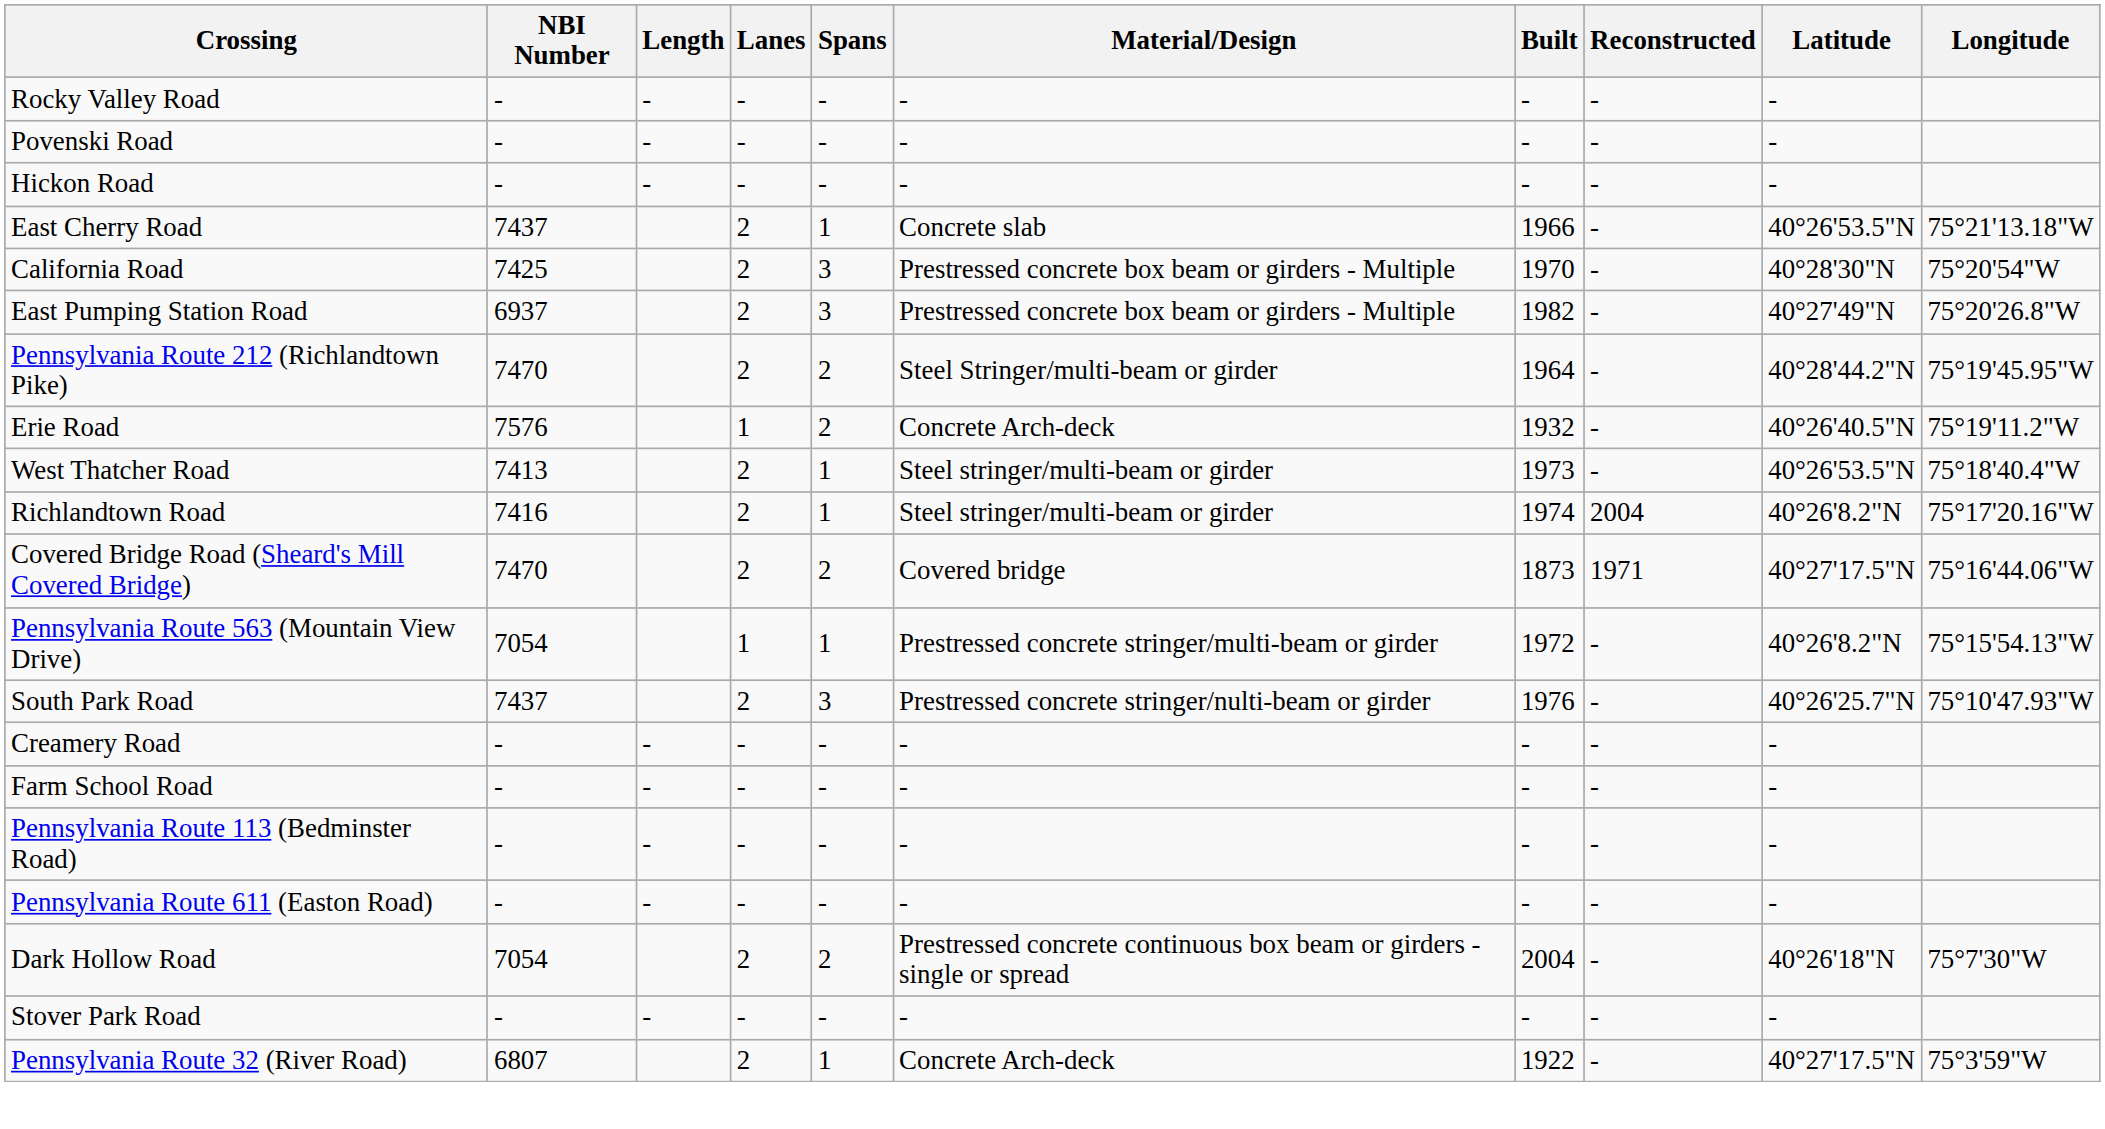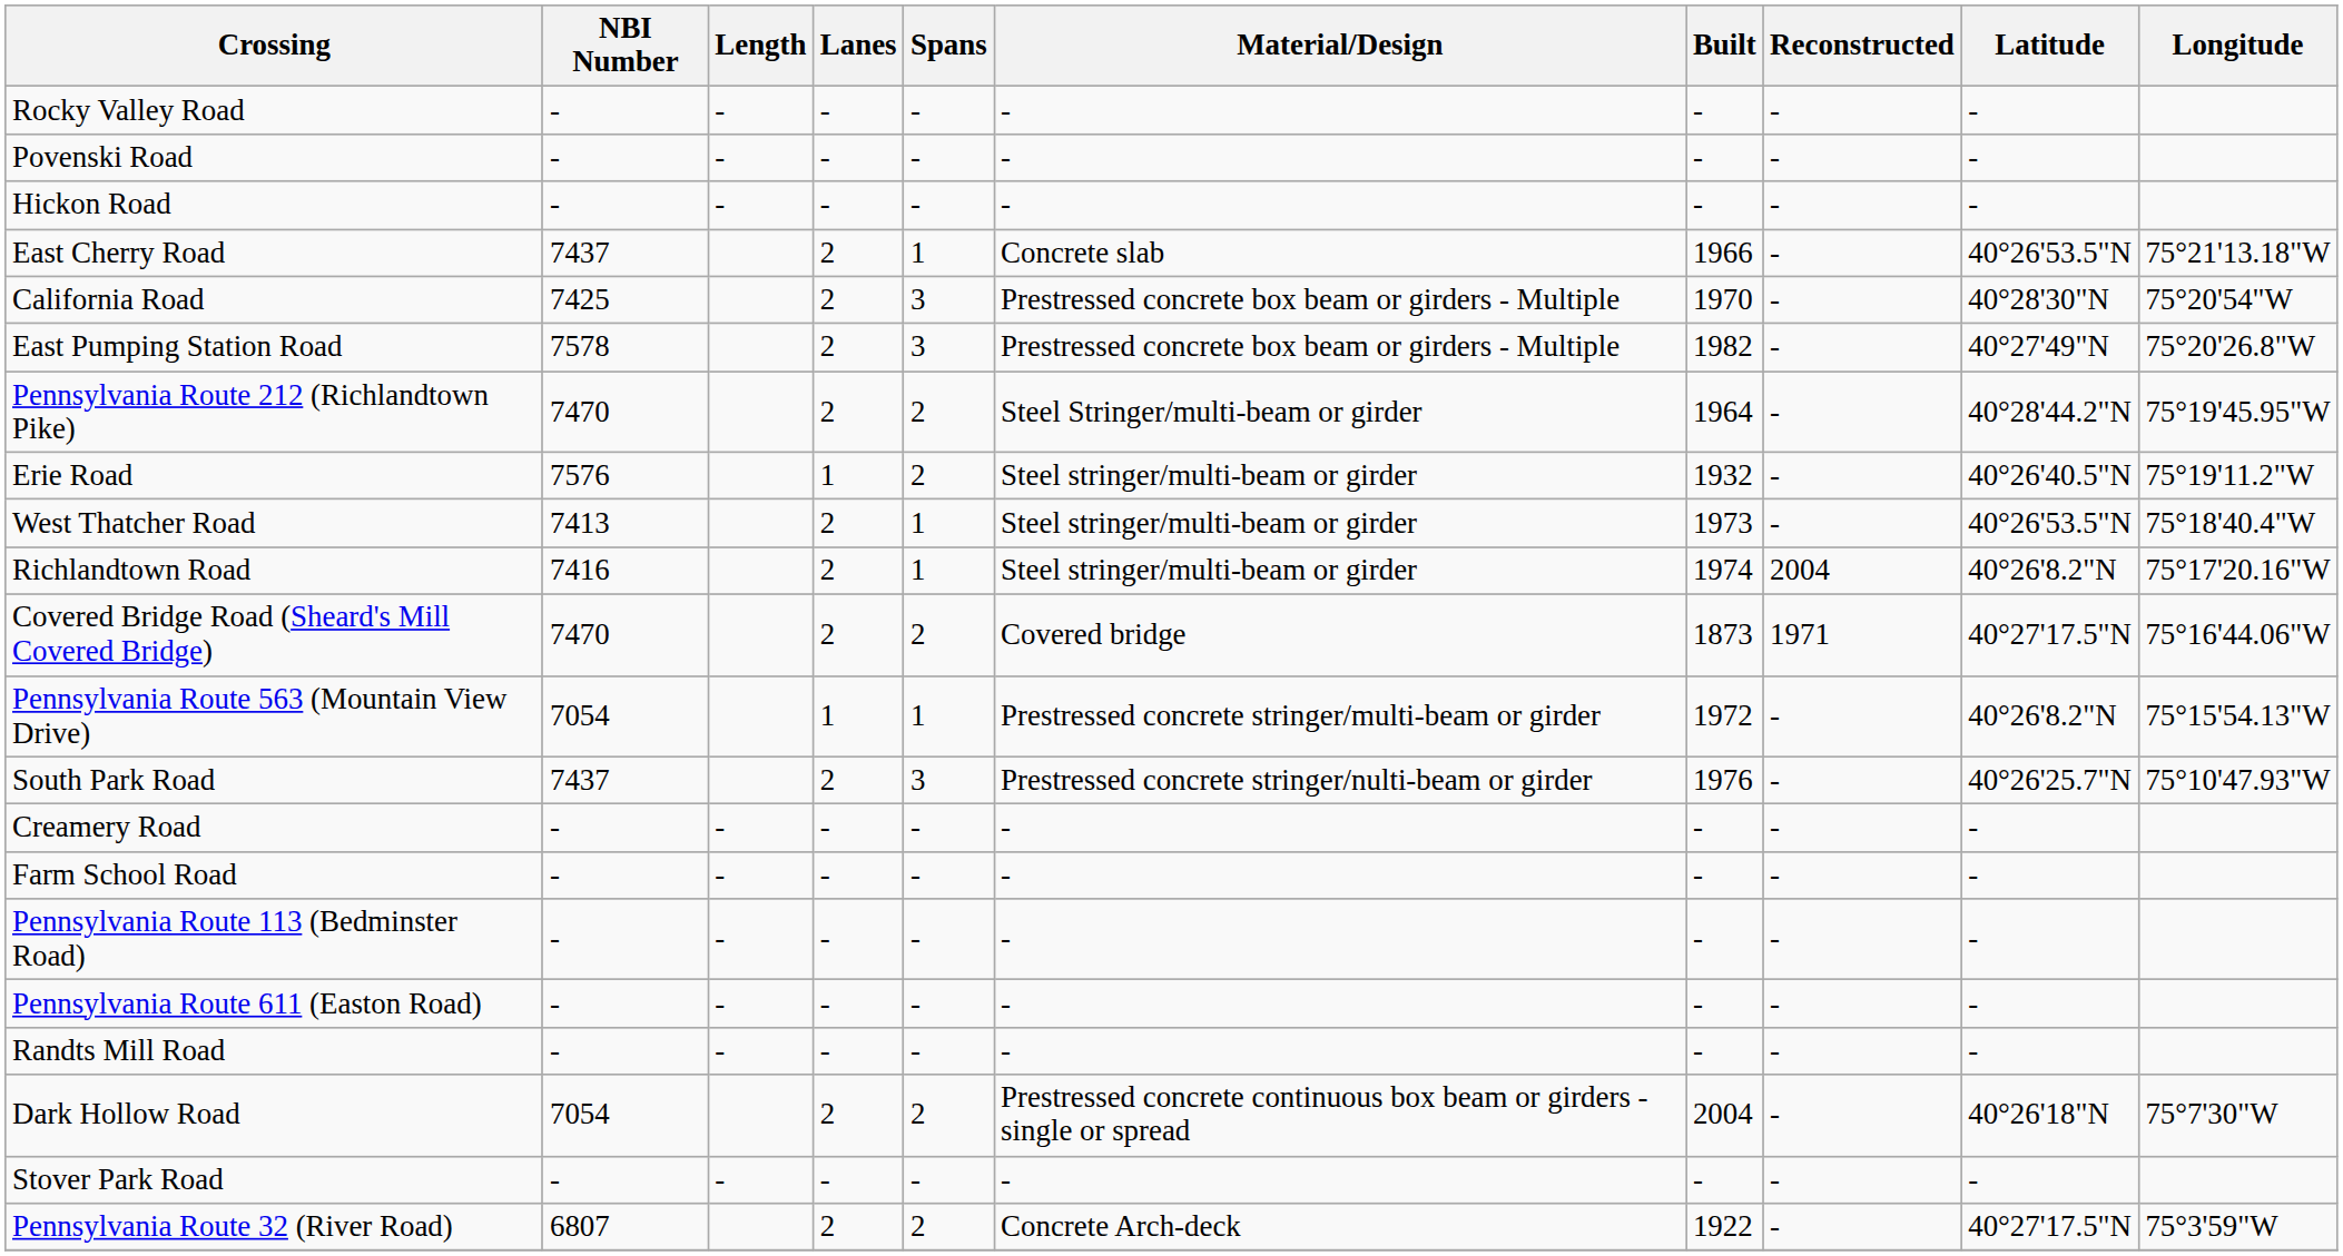East Pumping Station Road | NBI Number: 6937 -> 7578
Erie Road | Material/Design: Concrete Arch-deck -> Steel stringer/multi-beam or girder
+ row: Randts Mill Road | - | - | - | - | - | - | - | -
Pennsylvania Route 32 (River Road) | Spans: 1 -> 2
